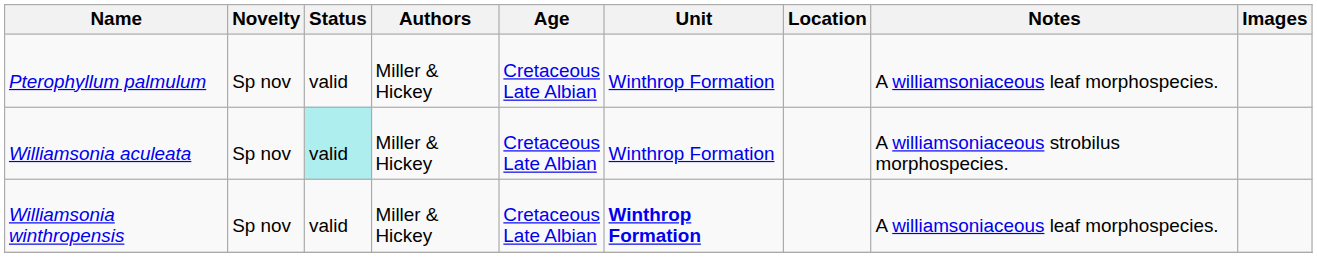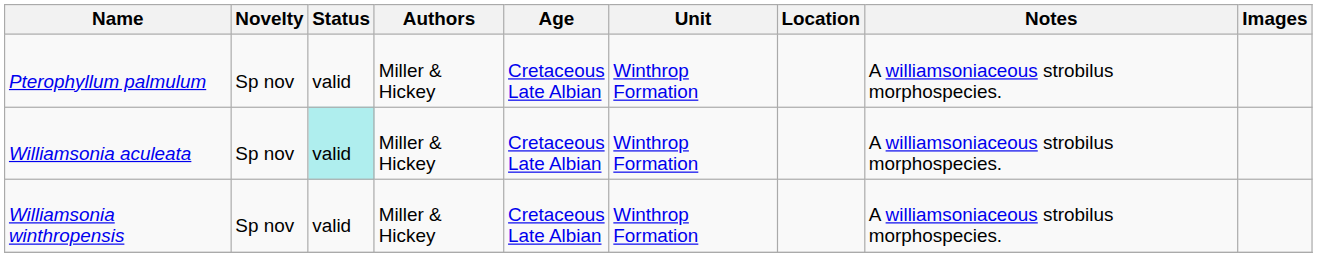Pterophyllum palmulum | Notes: A williamsoniaceous leaf morphospecies. -> A williamsoniaceous strobilus morphospecies.
Williamsonia winthropensis | Unit: bold -> normal
Williamsonia winthropensis | Notes: A williamsoniaceous leaf morphospecies. -> A williamsoniaceous strobilus morphospecies.
